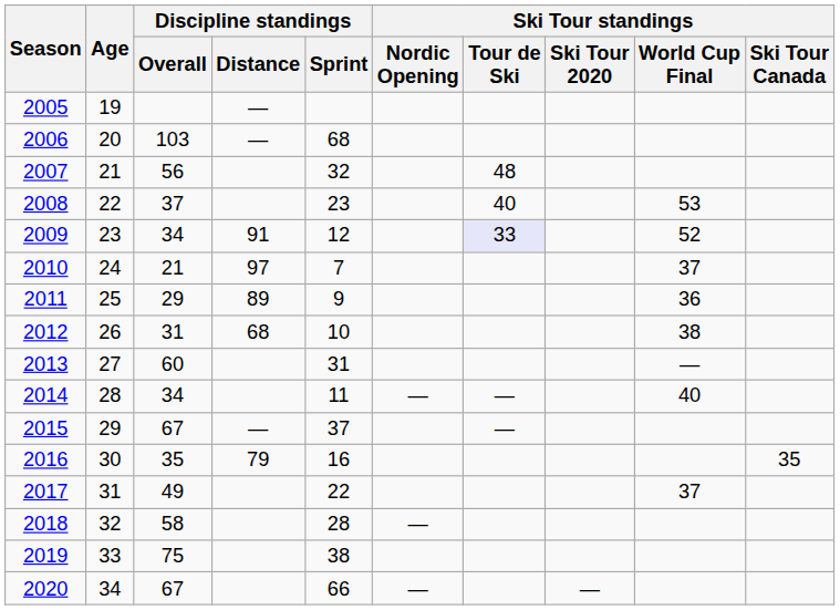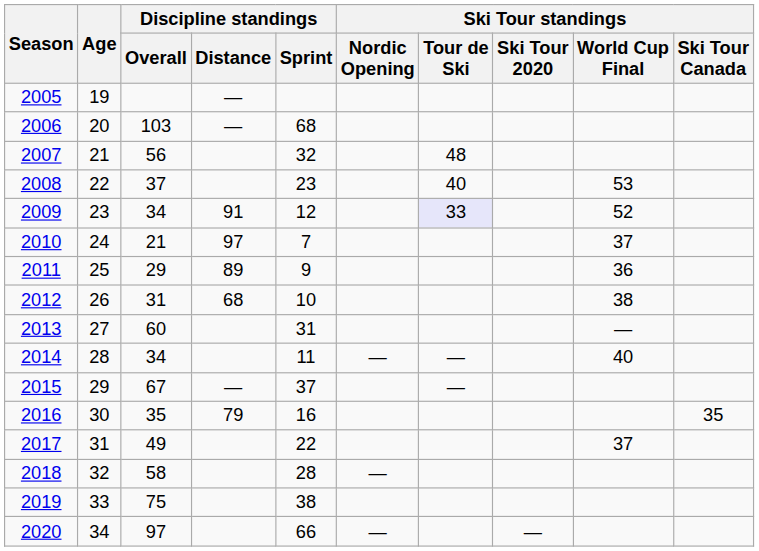2020 | Discipline standings / Overall: 67 -> 97
